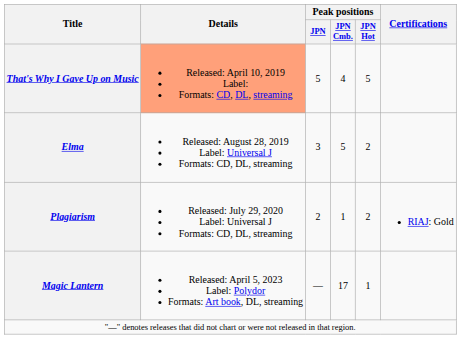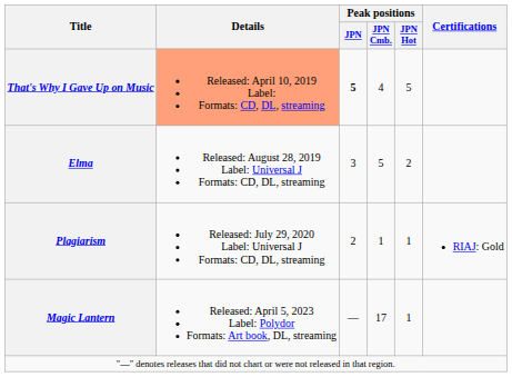That's Why I Gave Up on Music | Peak positions / JPN: normal -> bold
Plagiarism | Peak positions / JPN Hot: 2 -> 1
